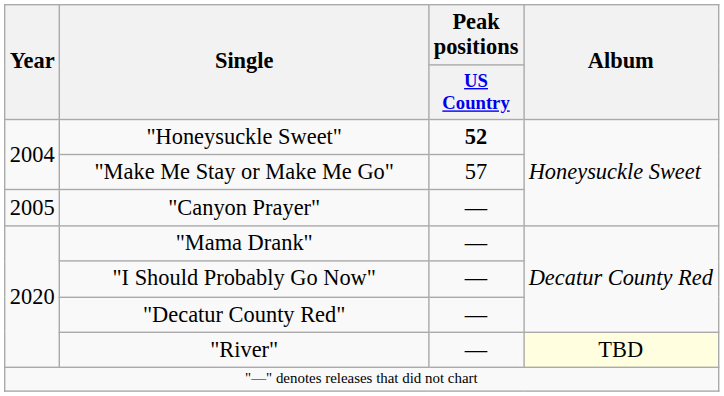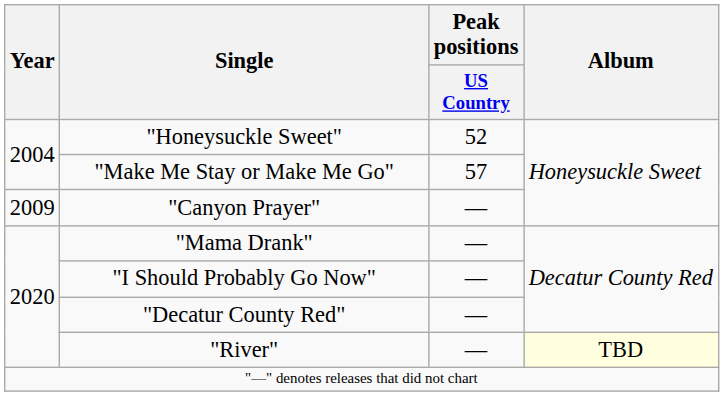"Honeysuckle Sweet" | Peak positions / US Country: bold -> normal
"Canyon Prayer" | Year: 2005 -> 2009
